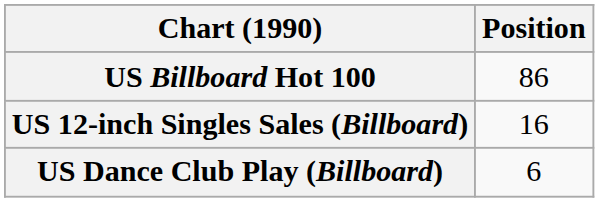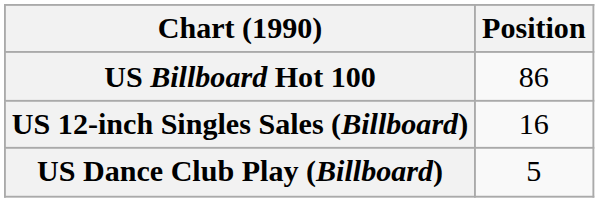US Dance Club Play (Billboard) | Position: 6 -> 5
